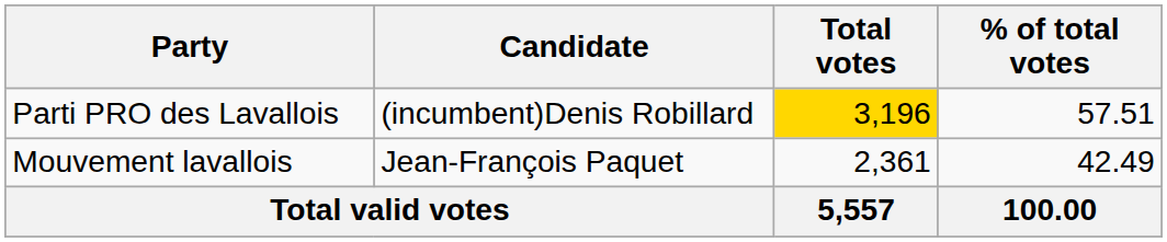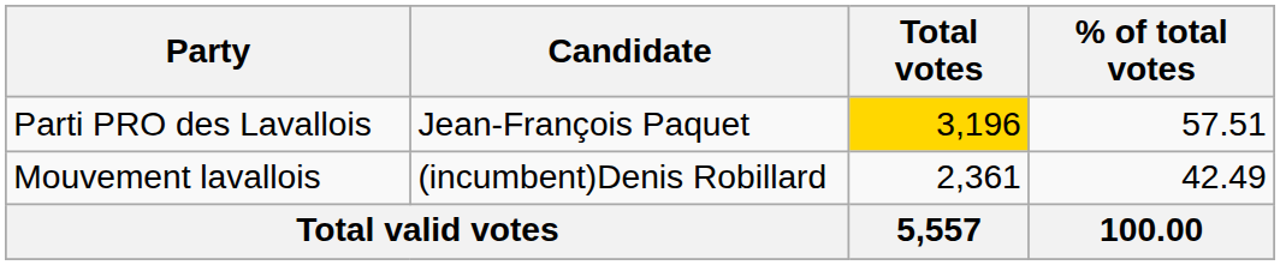Parti PRO des Lavallois | Candidate: (incumbent)Denis Robillard -> Jean-François Paquet
Mouvement lavallois | Candidate: Jean-François Paquet -> (incumbent)Denis Robillard
